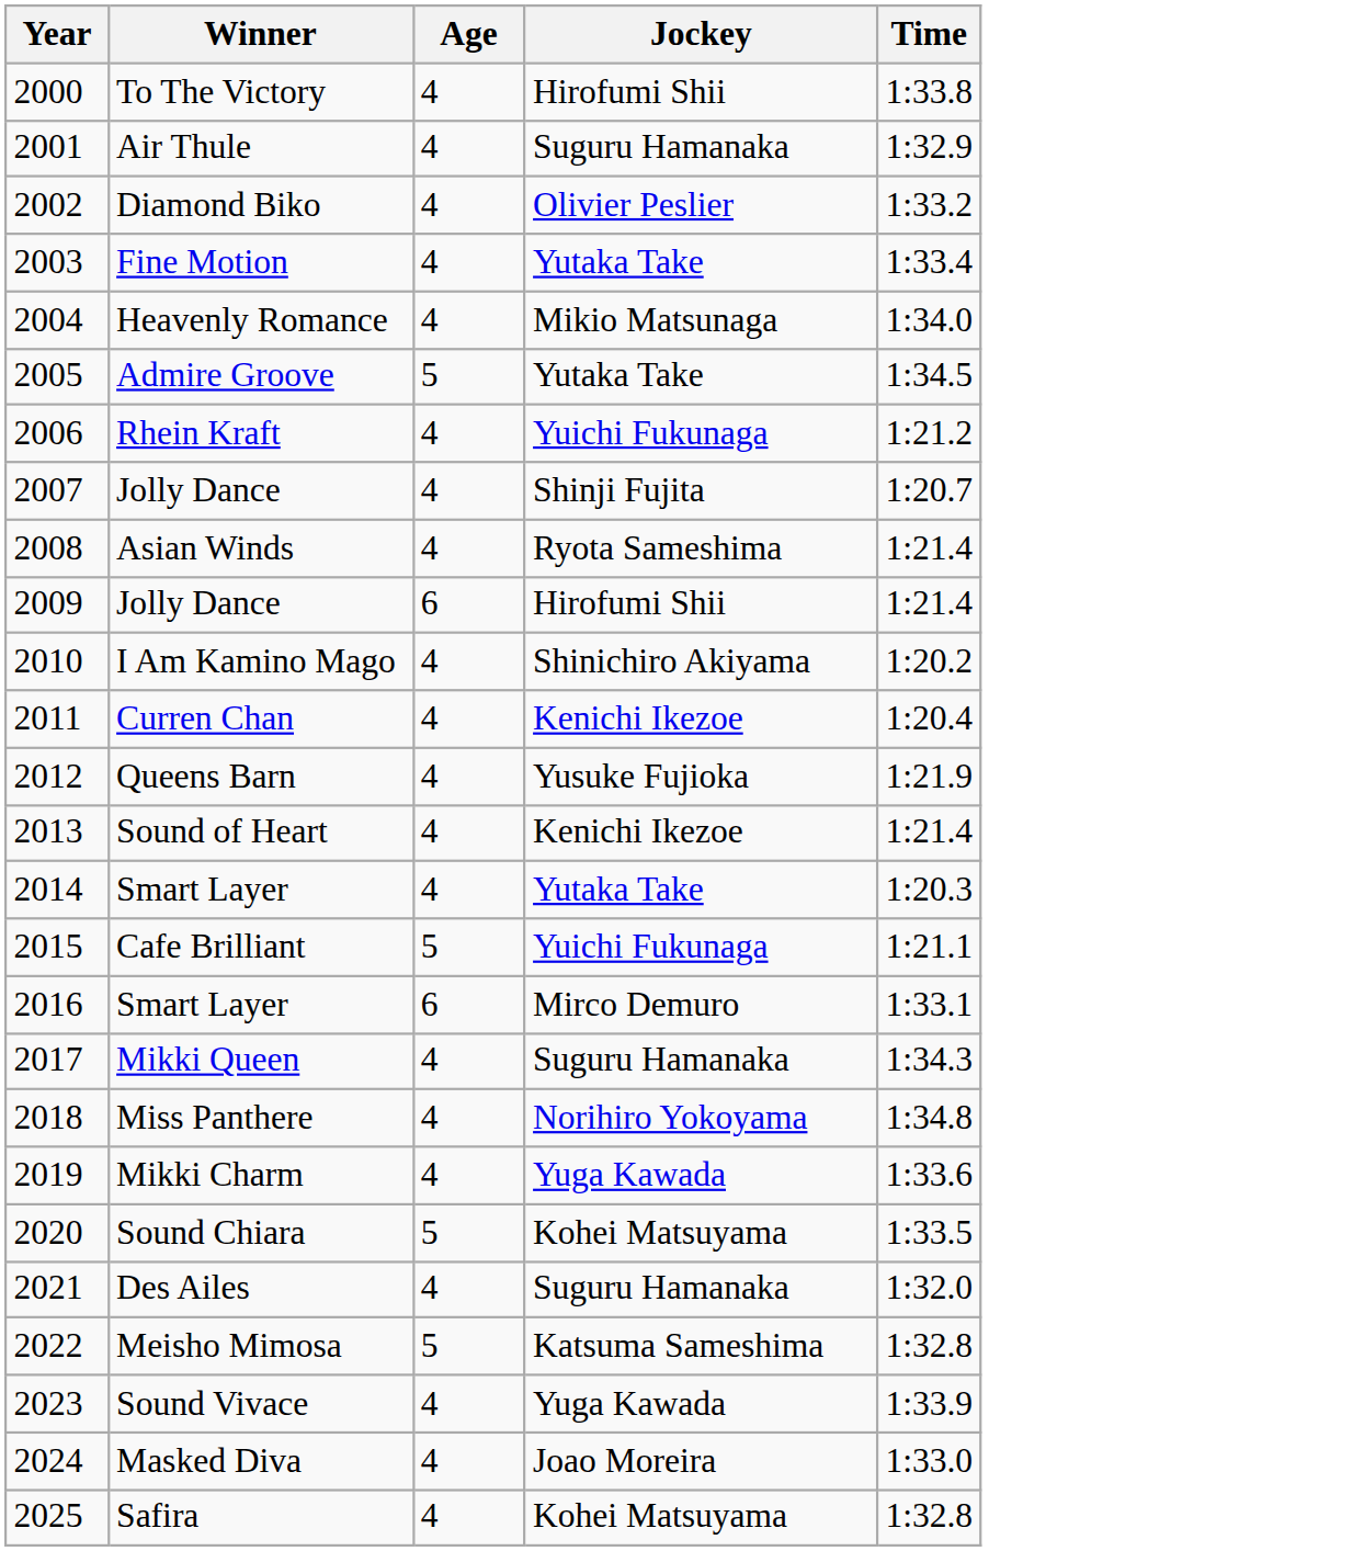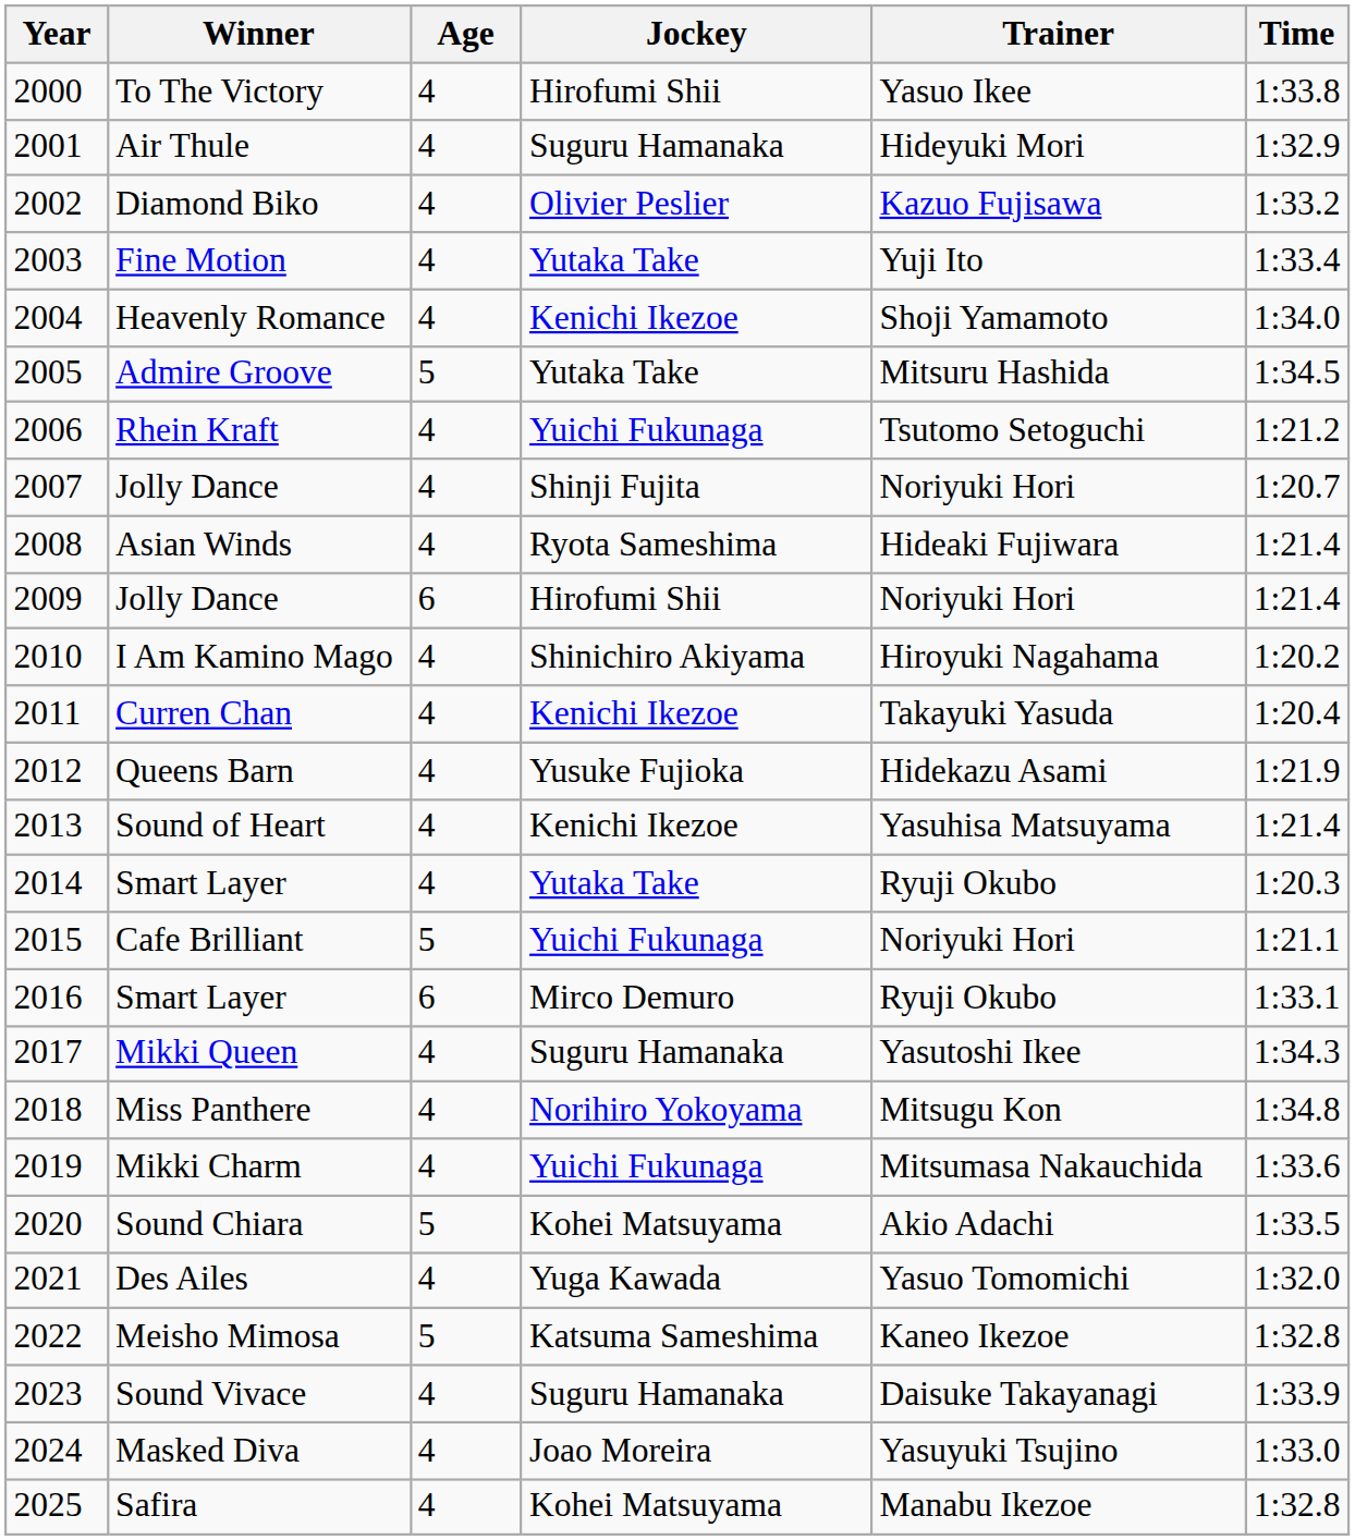+ column: Trainer | Yasuo Ikee | Hideyuki Mori | Kazuo Fujisawa | Yuji Ito | Shoji Yamamoto | Mitsuru Hashida | Tsutomo Setoguchi | Noriyuki Hori | Hideaki Fujiwara | Noriyuki Hori | Hiroyuki Nagahama | Takayuki Yasuda | Hidekazu Asami | Yasuhisa Matsuyama | Ryuji Okubo | Noriyuki Hori | Ryuji Okubo | Yasutoshi Ikee | Mitsugu Kon | Mitsumasa Nakauchida | Akio Adachi | Yasuo Tomomichi | Kaneo Ikezoe | Daisuke Takayanagi | Yasuyuki Tsujino | Manabu Ikezoe
Heavenly Romance | Jockey: Mikio Matsunaga -> Kenichi Ikezoe
Mikki Charm | Jockey: Yuga Kawada -> Yuichi Fukunaga
Des Ailes | Jockey: Suguru Hamanaka -> Yuga Kawada
Sound Vivace | Jockey: Yuga Kawada -> Suguru Hamanaka
